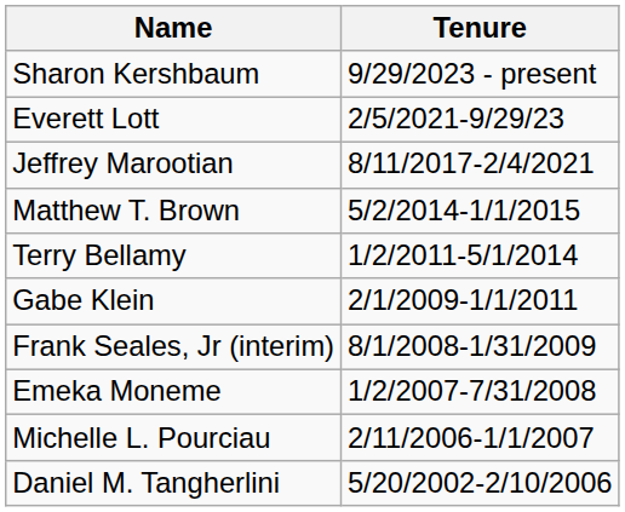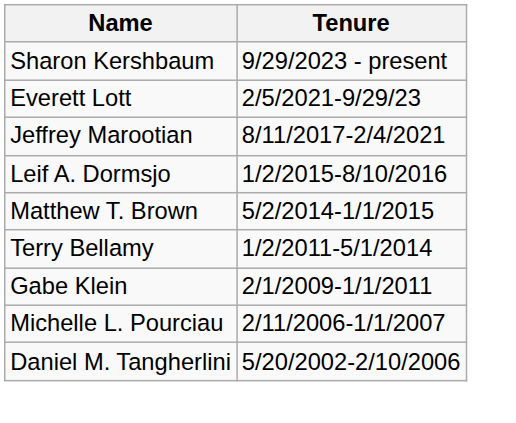+ row: Leif A. Dormsjo | 1/2/2015-8/10/2016
- row: Frank Seales, Jr (interim) | 8/1/2008-1/31/2009
- row: Emeka Moneme | 1/2/2007-7/31/2008
